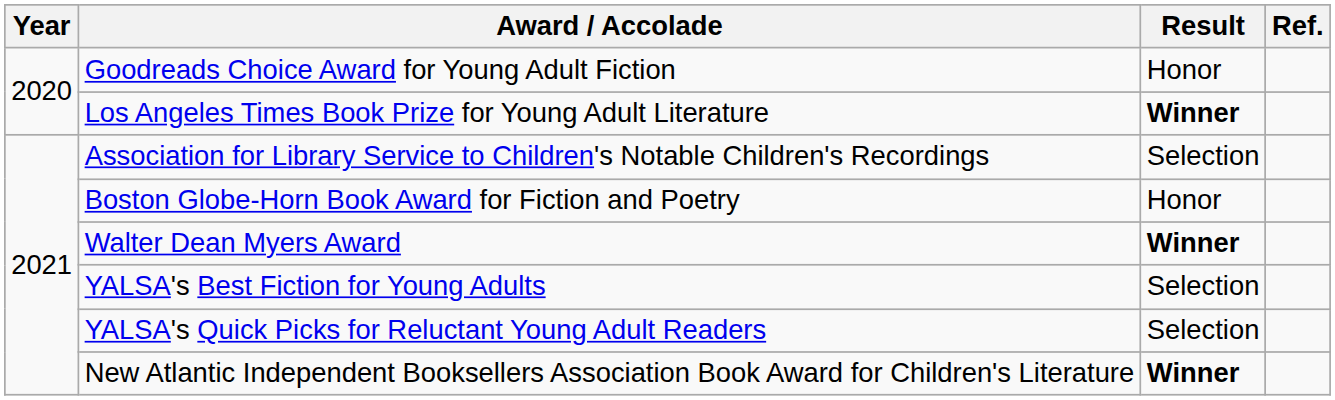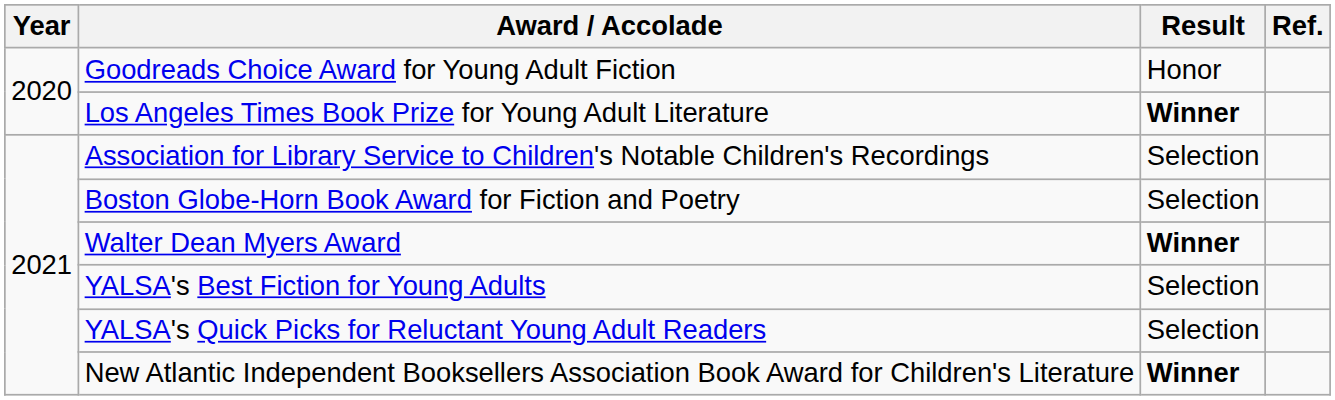Boston Globe-Horn Book Award for Fiction and Poetry | Result: Honor -> Selection
